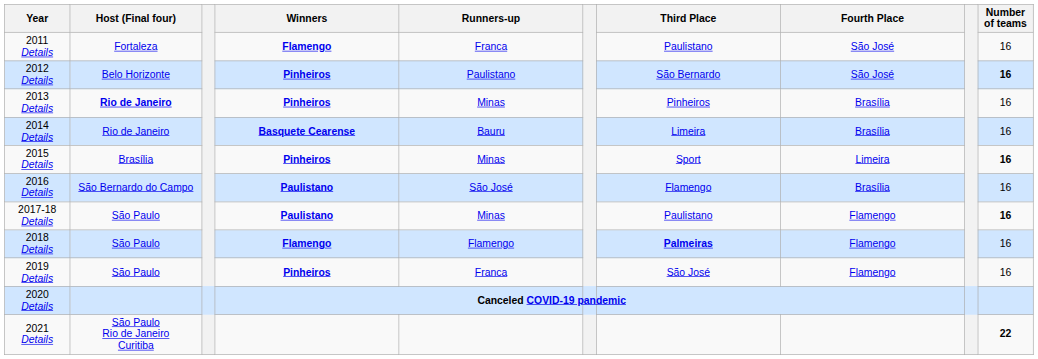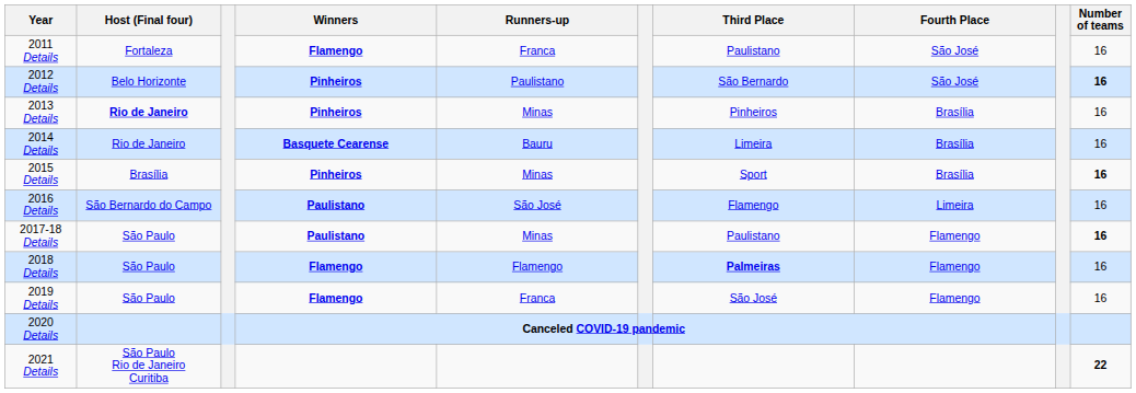2015 Details | Fourth Place: Limeira -> Brasília
2016 Details | Fourth Place: Brasília -> Limeira
2019 Details | Winners: Pinheiros -> Flamengo
